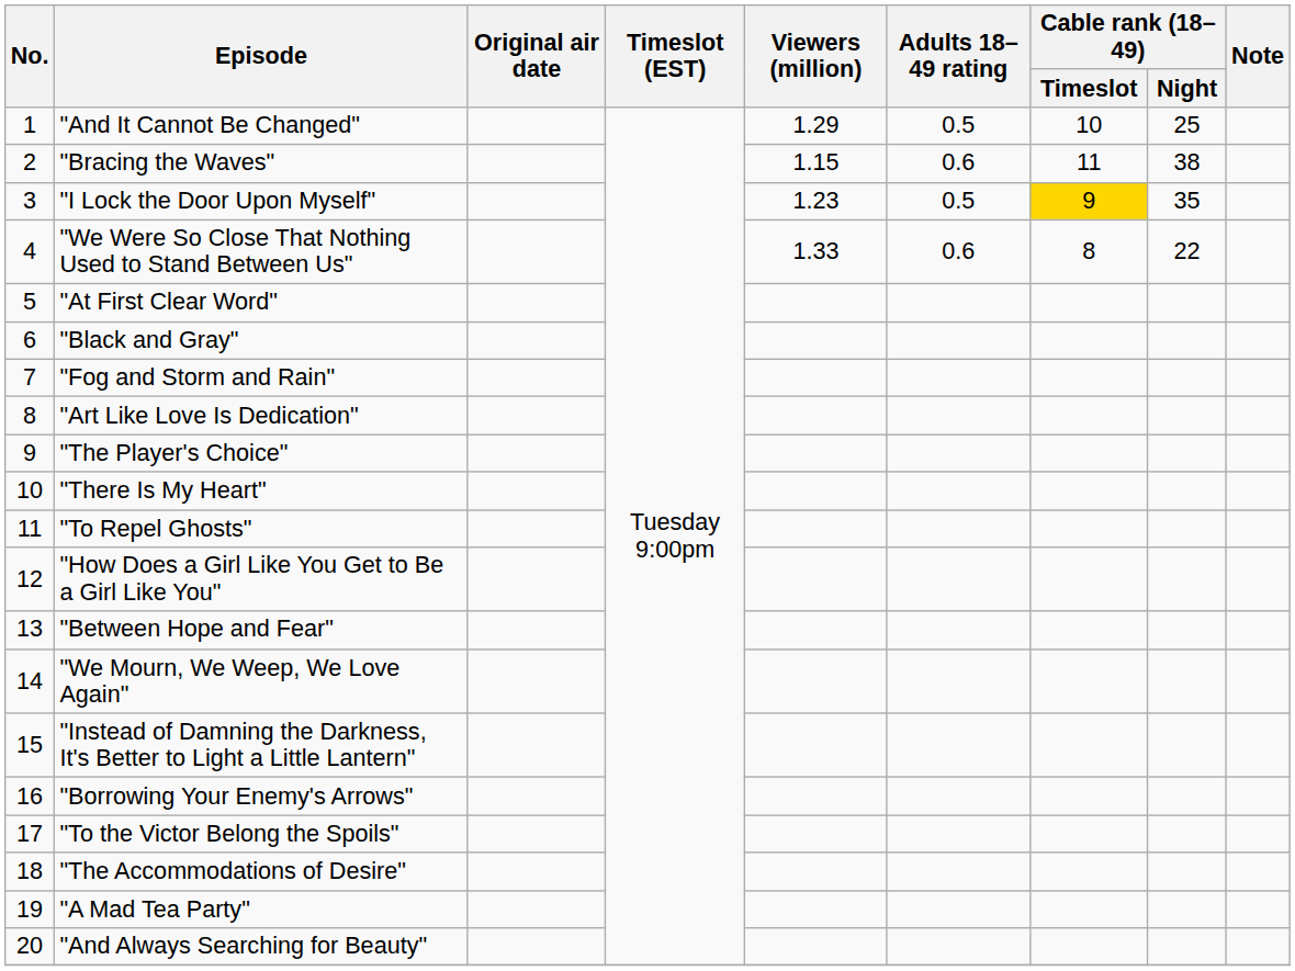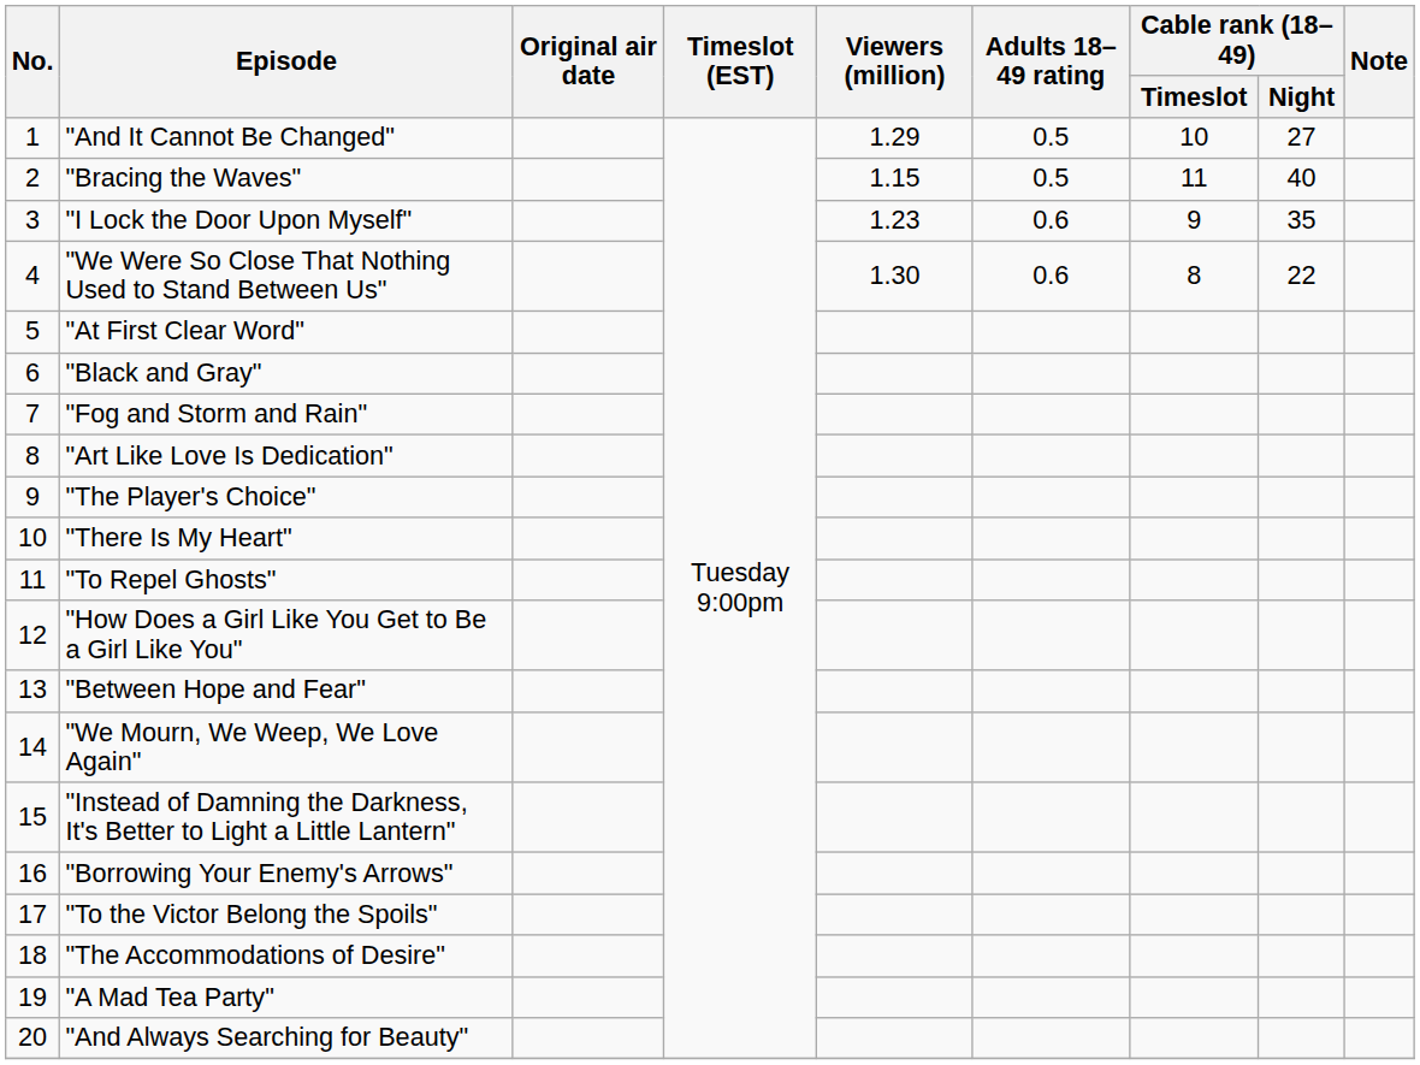"And It Cannot Be Changed" | Cable rank (18–49) / Night: 25 -> 27
"Bracing the Waves" | Adults 18–49 rating: 0.6 -> 0.5
"Bracing the Waves" | Cable rank (18–49) / Night: 38 -> 40
"I Lock the Door Upon Myself" | Adults 18–49 rating: 0.5 -> 0.6
"I Lock the Door Upon Myself" | Cable rank (18–49) / Timeslot: gold background -> no background
"We Were So Close That Nothing Used to Stand Between Us" | Viewers (million): 1.33 -> 1.30
